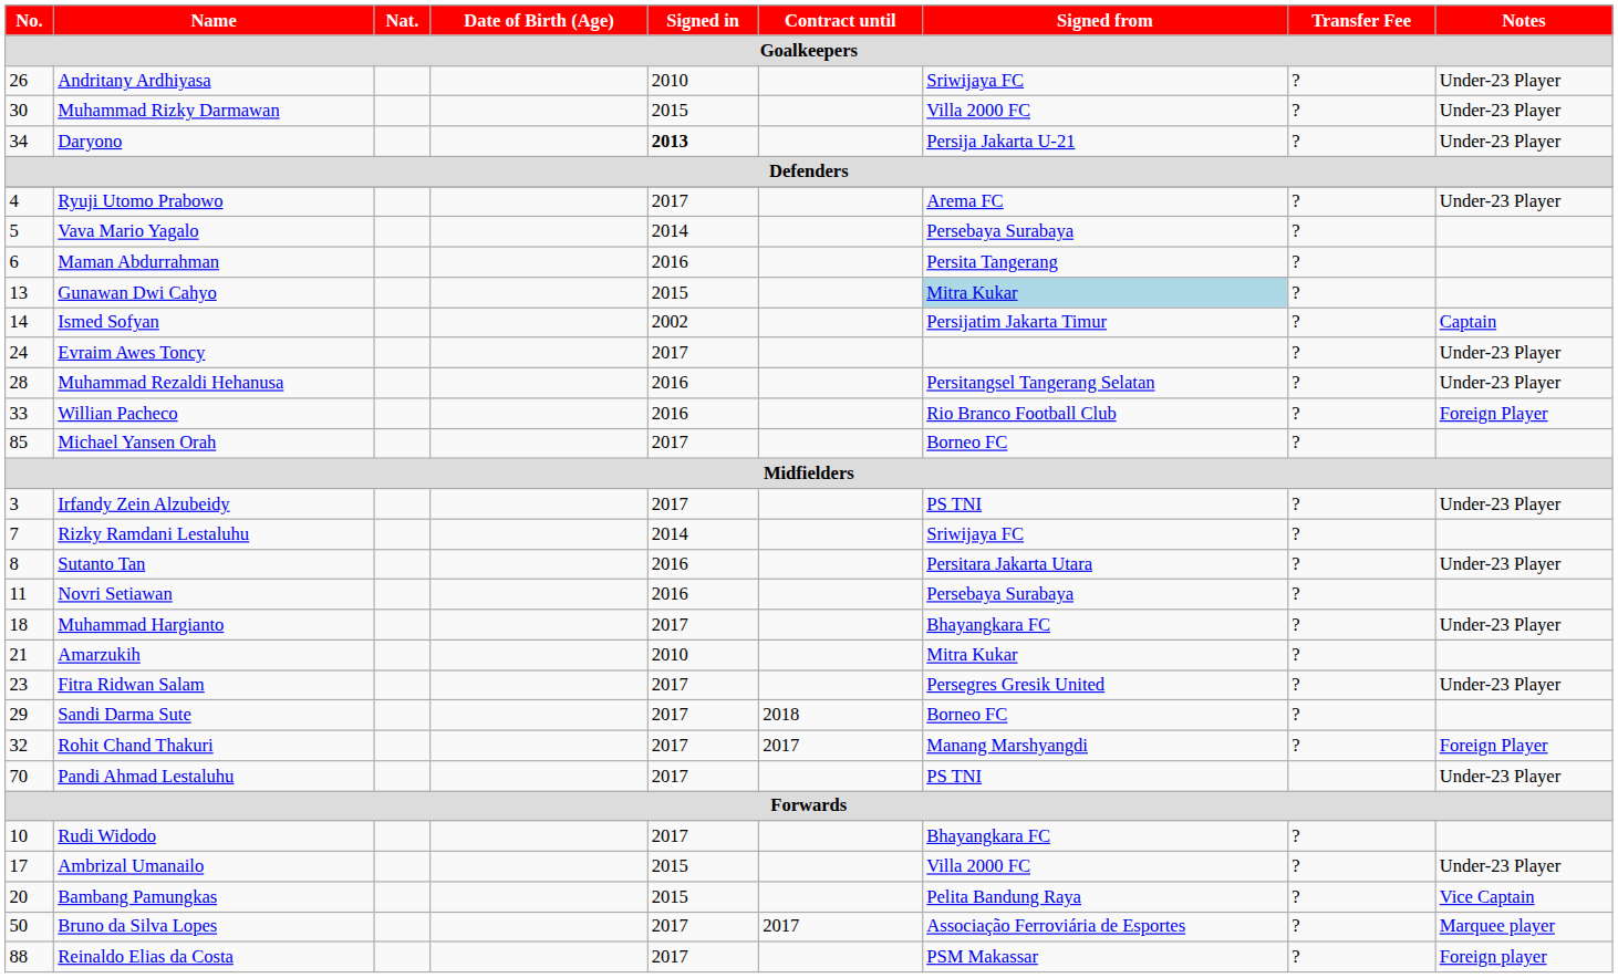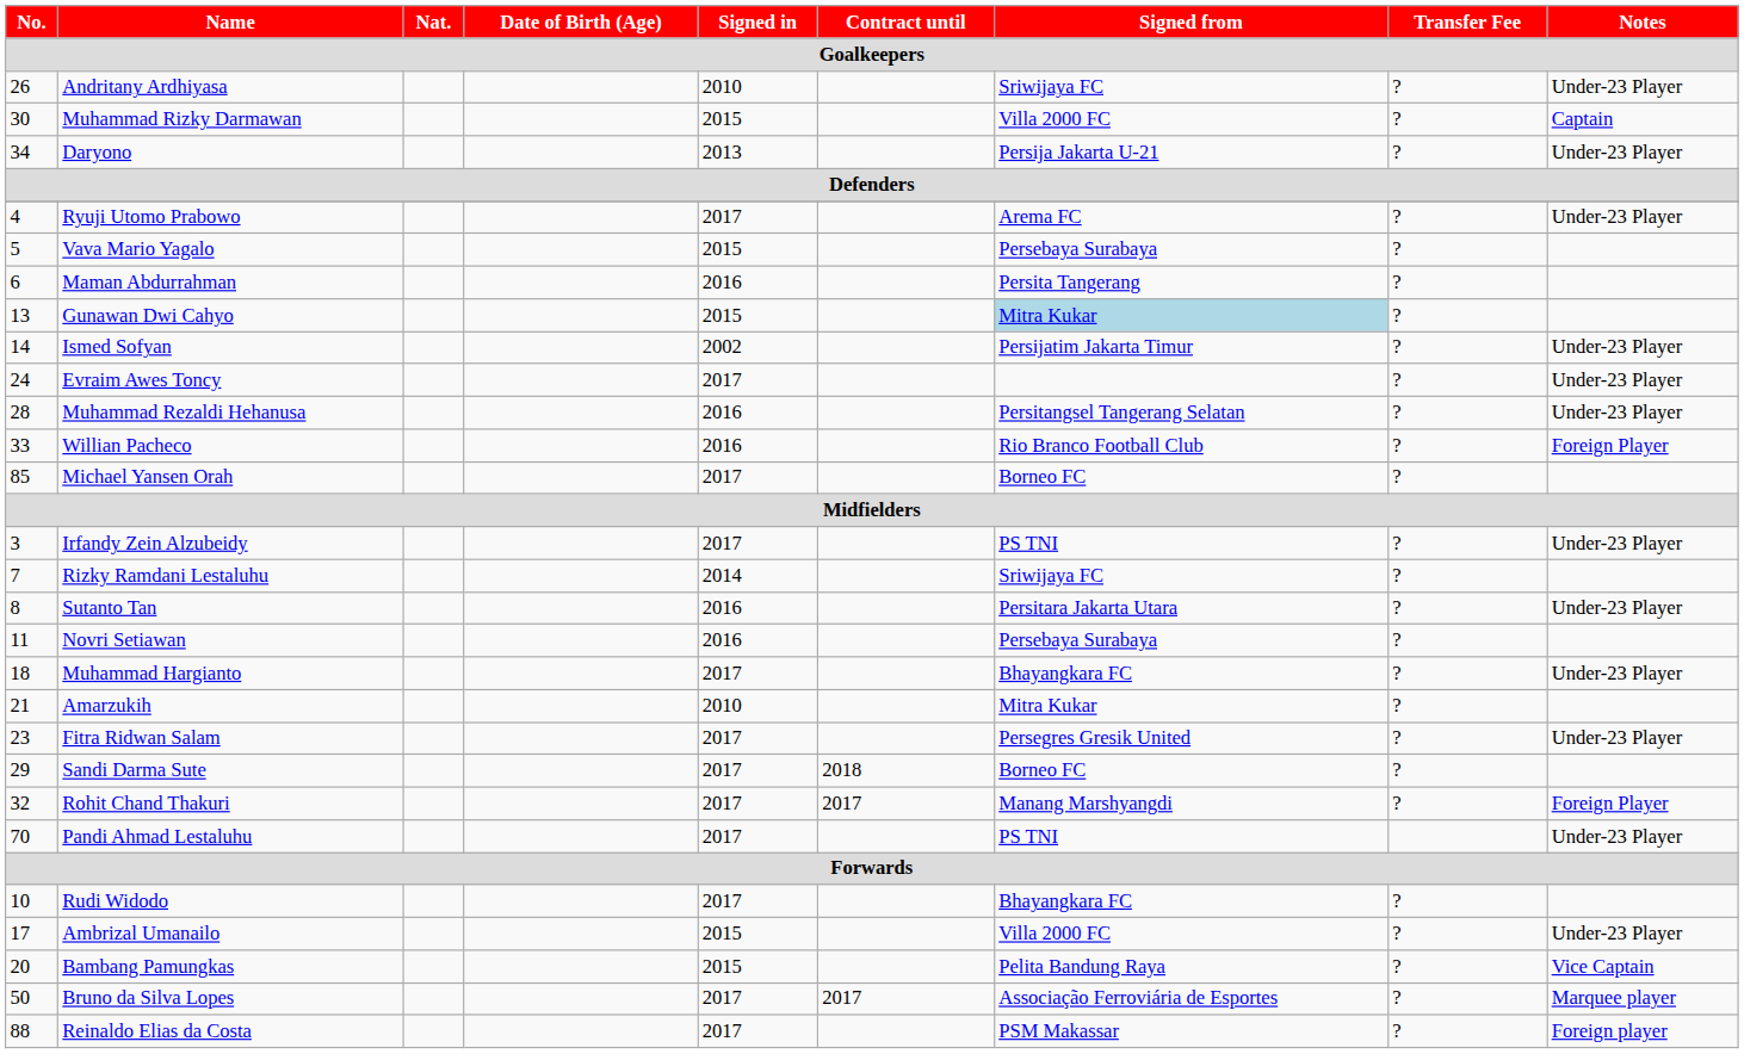Muhammad Rizky Darmawan | Notes: Under-23 Player -> Captain
Daryono | Signed in: bold -> normal
Vava Mario Yagalo | Signed in: 2014 -> 2015
Ismed Sofyan | Notes: Captain -> Under-23 Player
